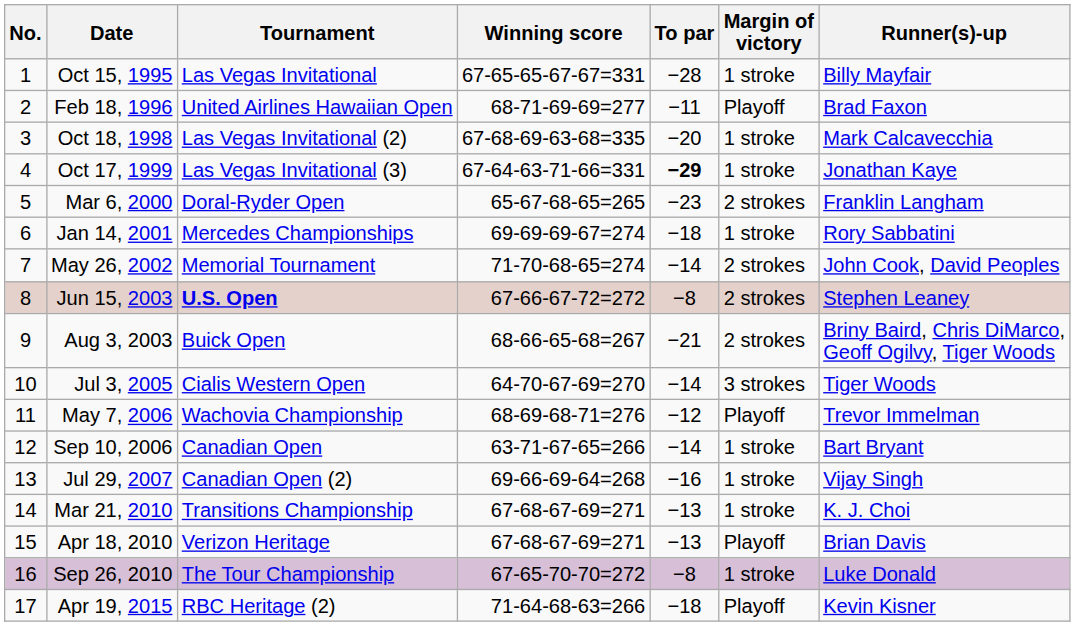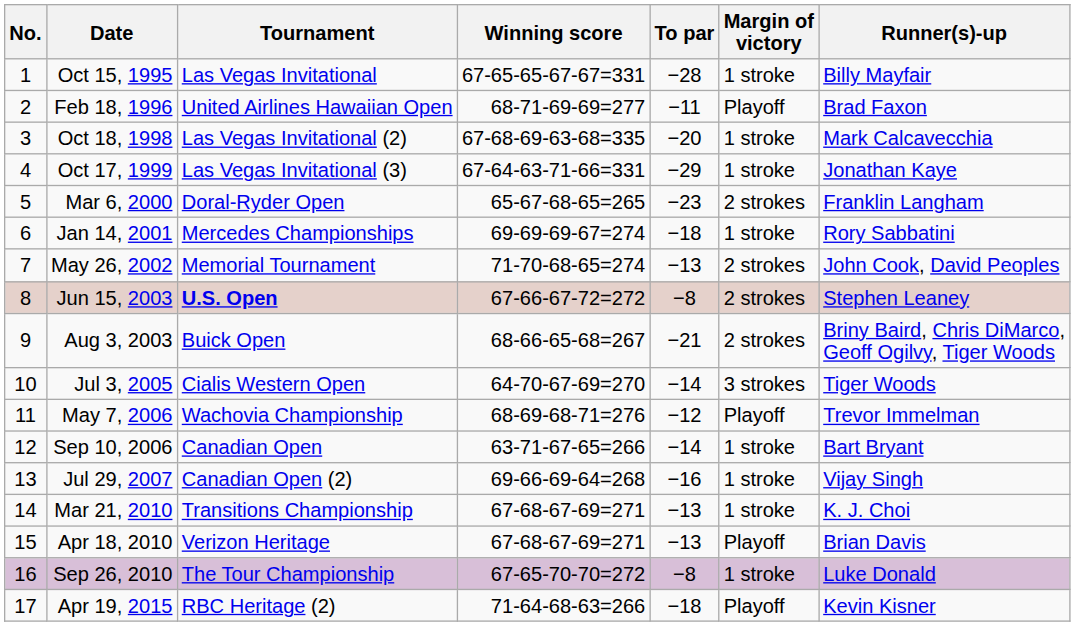Oct 17, 1999 | To par: bold -> normal
May 26, 2002 | To par: −14 -> −13
